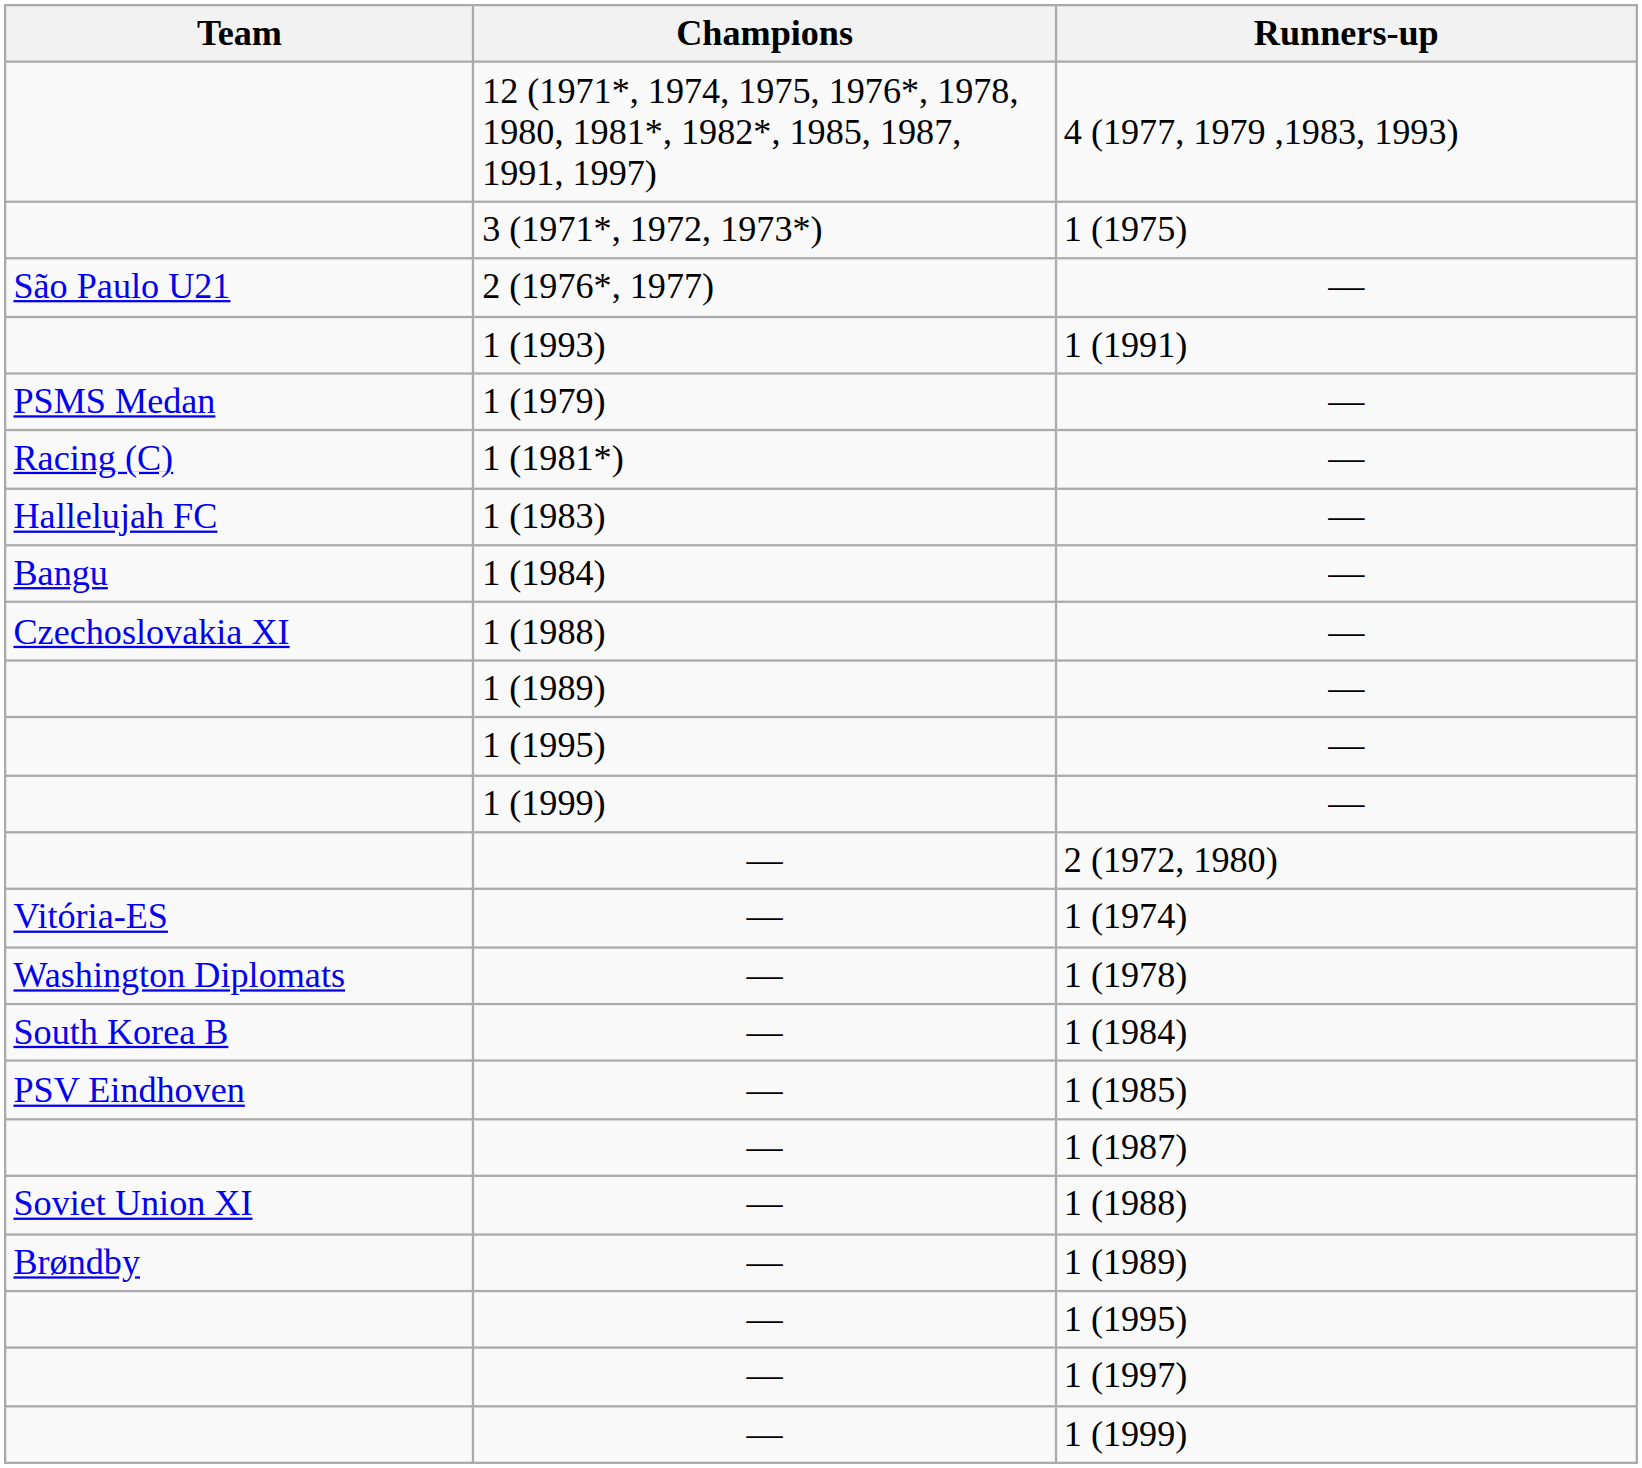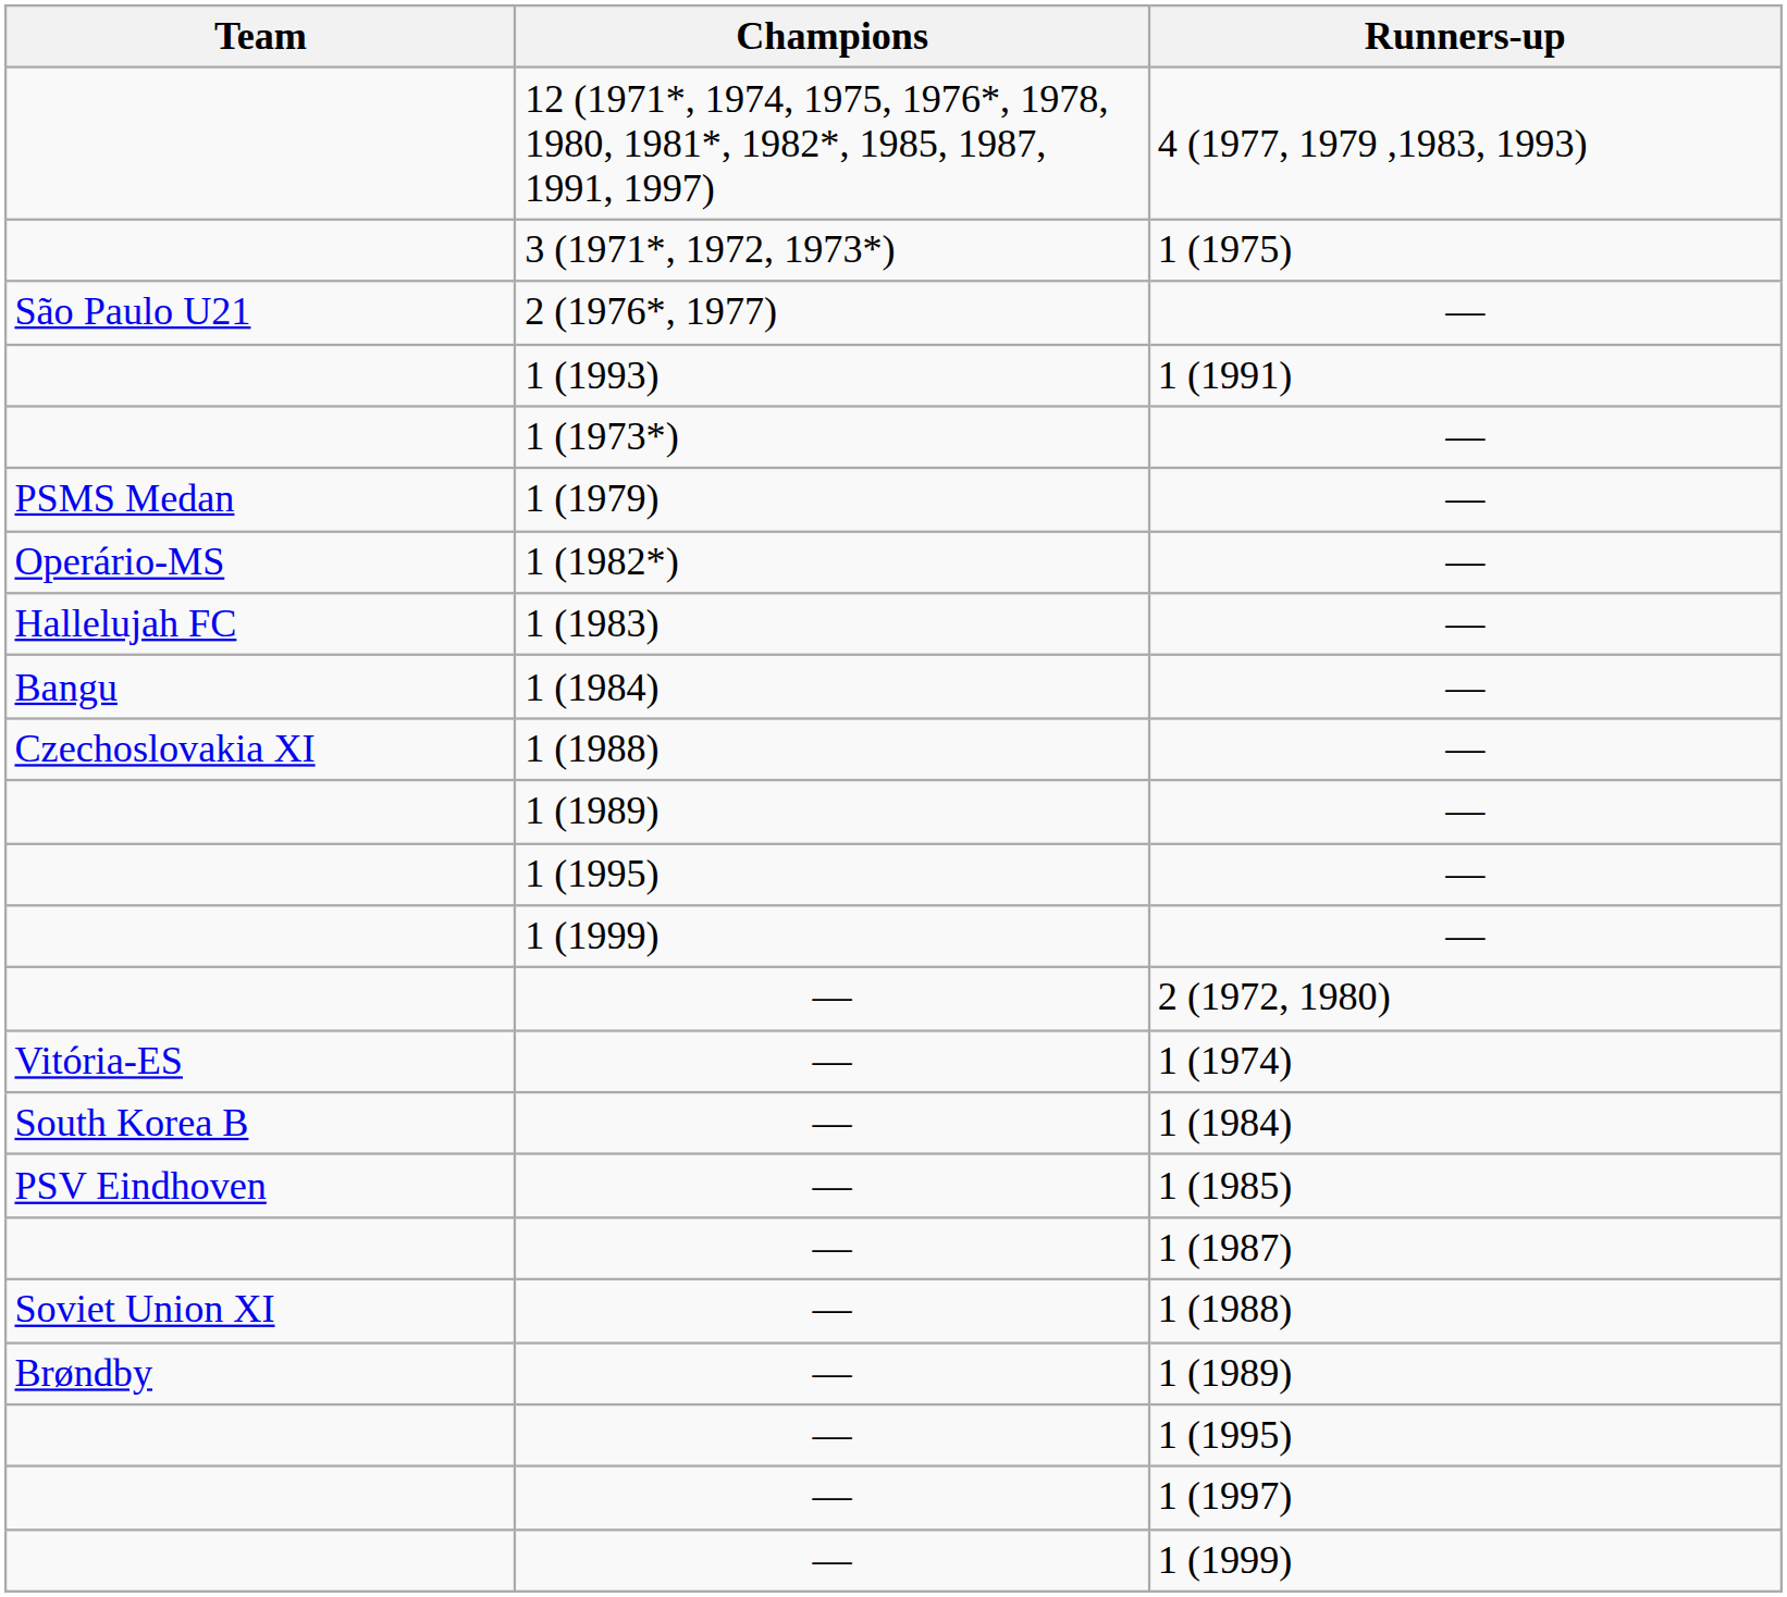+ row: 1 (1973*) | —
- row: Racing (C) | 1 (1981*) | —
+ row: Operário-MS | 1 (1982*) | —
- row: Washington Diplomats | — | 1 (1978)
